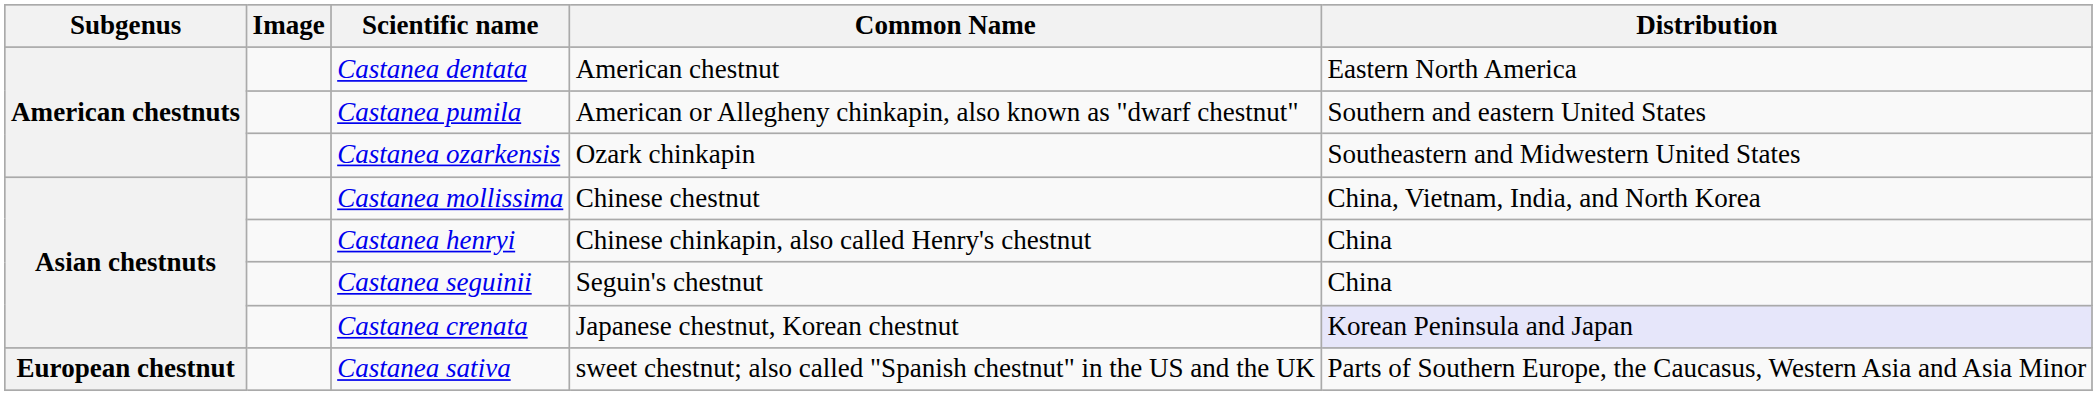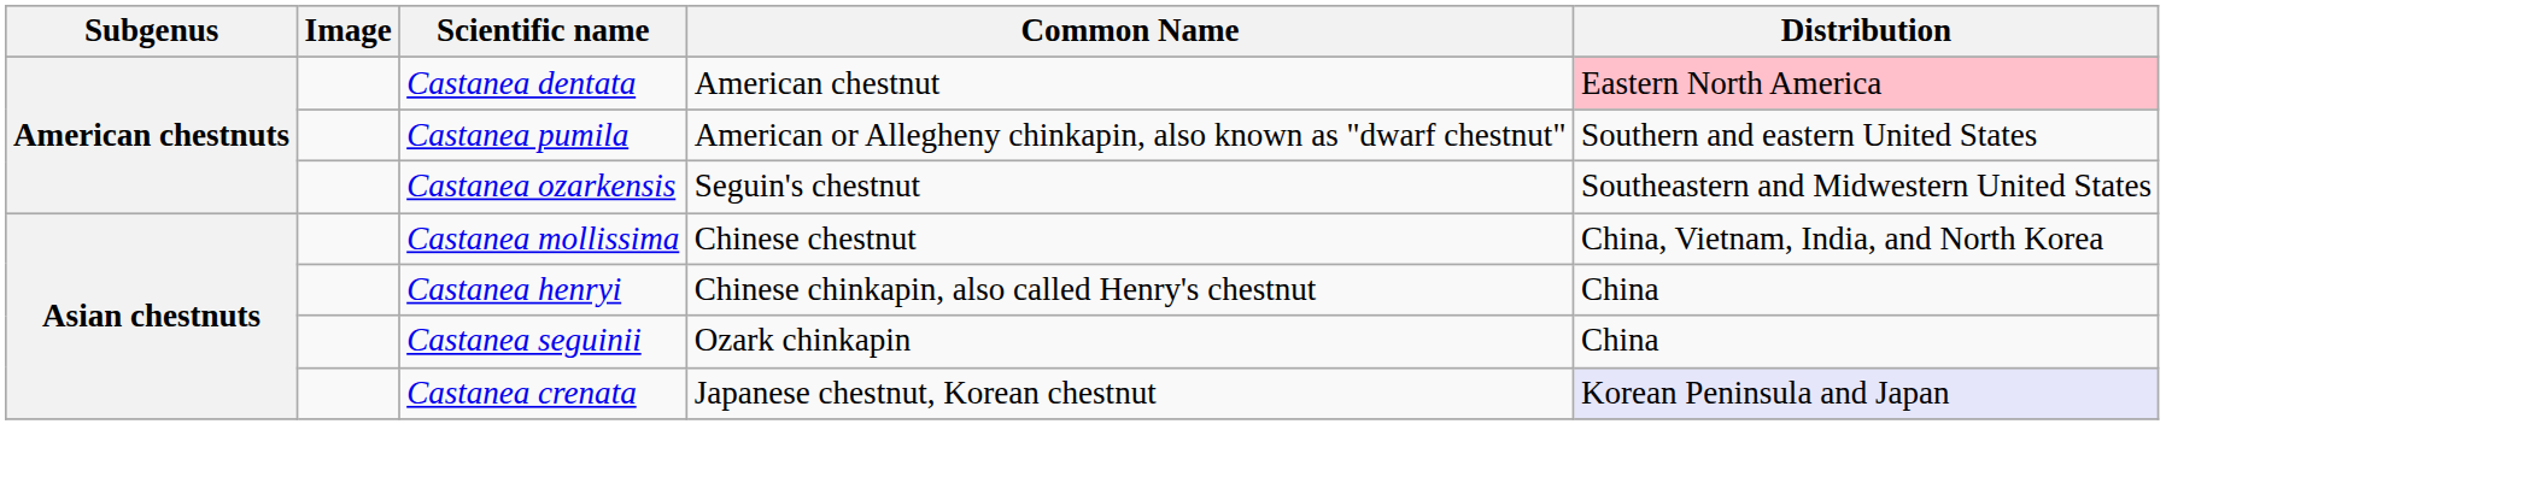Castanea dentata | Distribution: no background -> pink background
Castanea ozarkensis | Common Name: Ozark chinkapin -> Seguin's chestnut
Castanea seguinii | Common Name: Seguin's chestnut -> Ozark chinkapin
- row: European chestnut | Castanea sativa | sweet chestnut; also called "Spanish chestnut" in the US and the UK | Parts of Southern Europe, the Caucasus, Western Asia and Asia Minor
